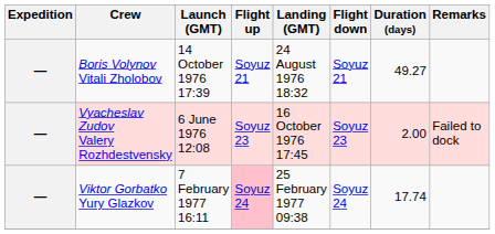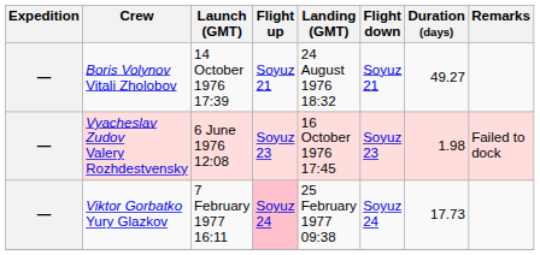Vyacheslav Zudov Valery Rozhdestvensky | Duration (days): 2.00 -> 1.98
Viktor Gorbatko Yury Glazkov | Duration (days): 17.74 -> 17.73
